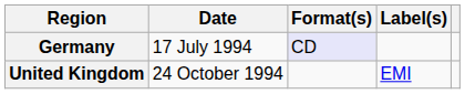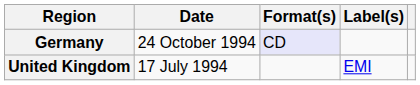Germany | Date: 17 July 1994 -> 24 October 1994
United Kingdom | Date: 24 October 1994 -> 17 July 1994
